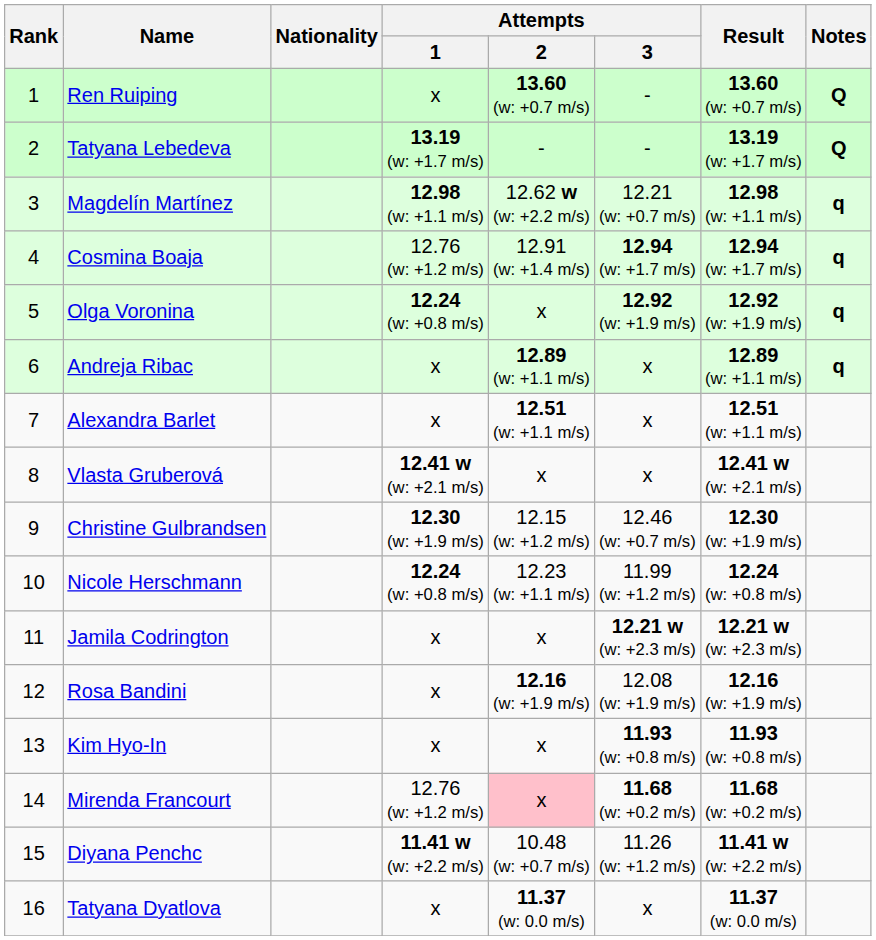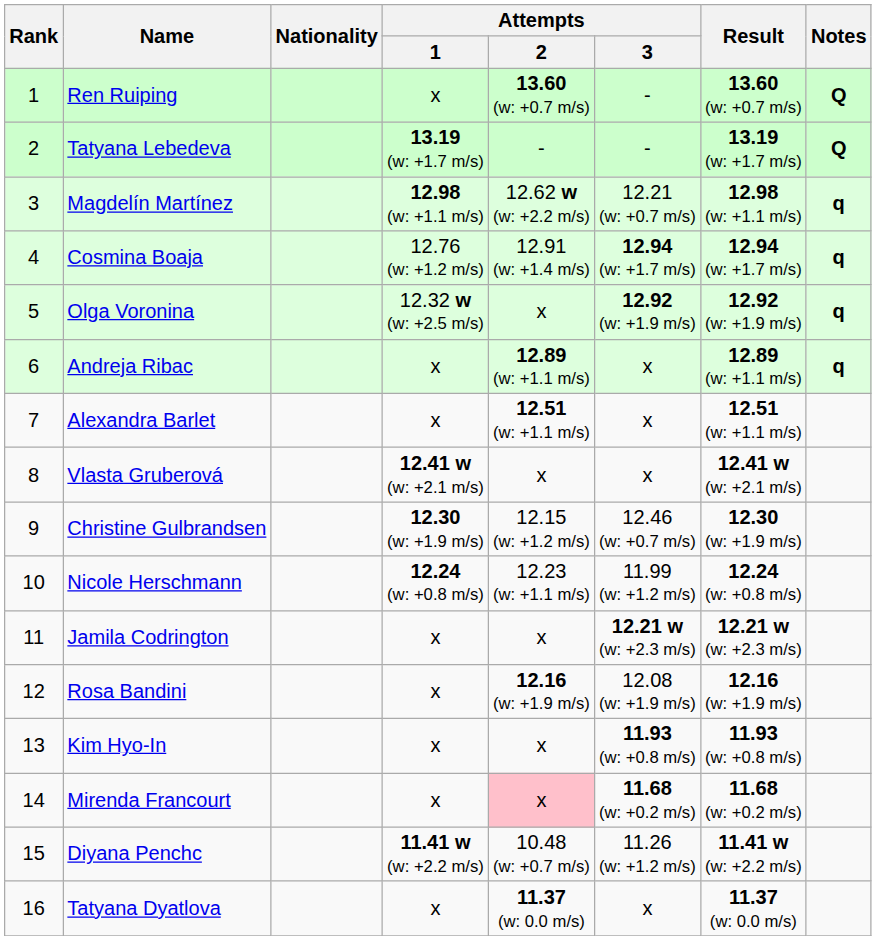Olga Voronina | Attempts / 1: 12.24 (w: +0.8 m/s) -> 12.32 w (w: +2.5 m/s)
Mirenda Francourt | Attempts / 1: 12.76 (w: +1.2 m/s) -> x
